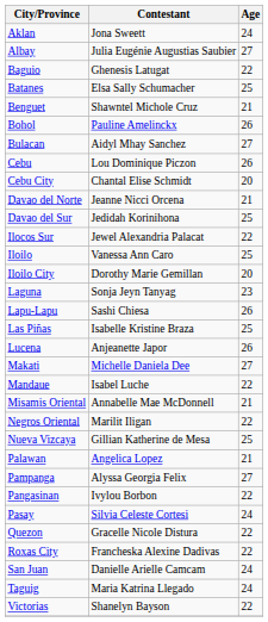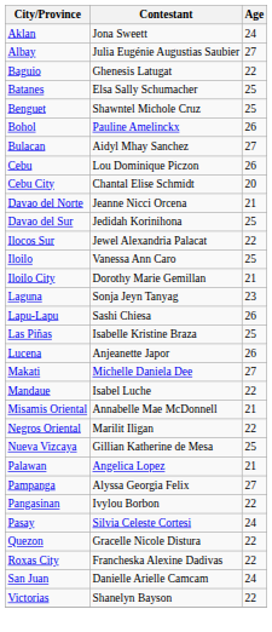Benguet | Age: 21 -> 25
Iloilo City | Age: 20 -> 21
- row: Taguig | Maria Katrina Llegado | 24
